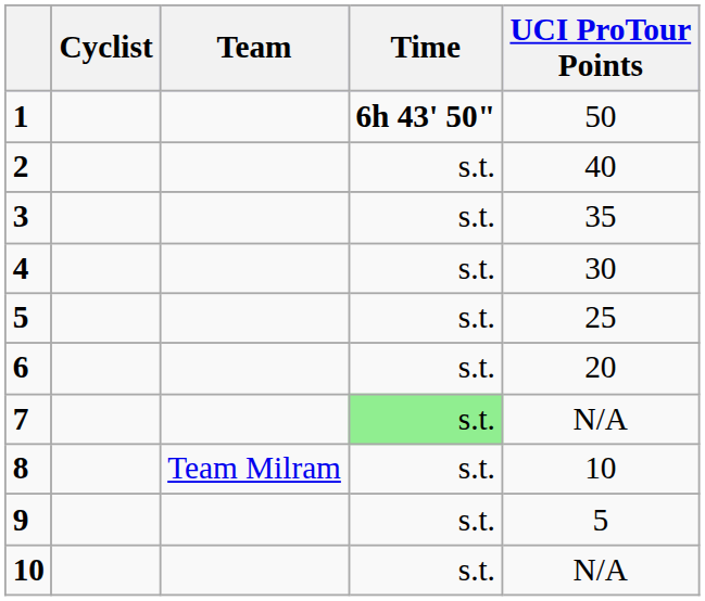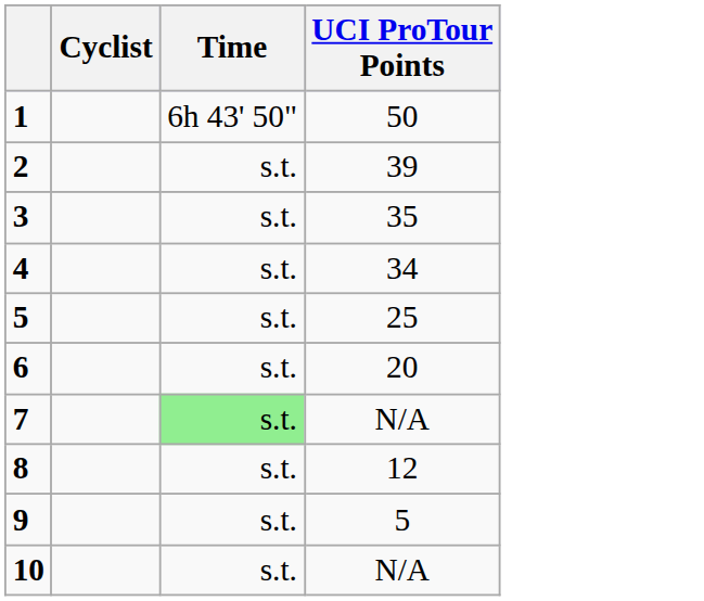- column: Team | Team Milram
1 | Time: bold -> normal
2 | UCI ProTour Points: 40 -> 39
4 | UCI ProTour Points: 30 -> 34
8 | UCI ProTour Points: 10 -> 12
